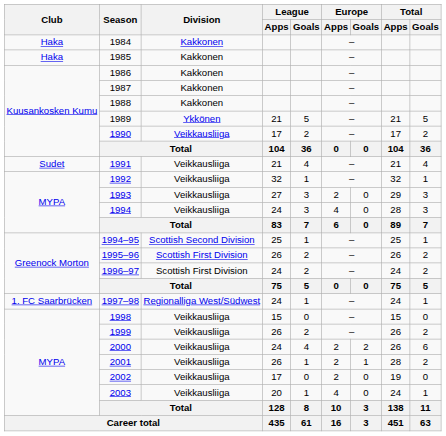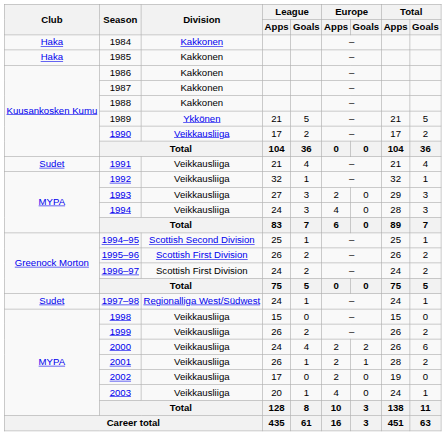1997–98 | Club: 1. FC Saarbrücken -> Sudet
